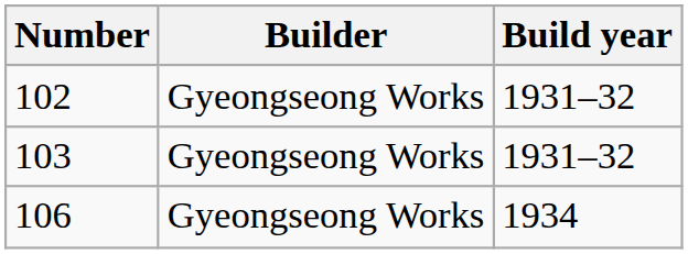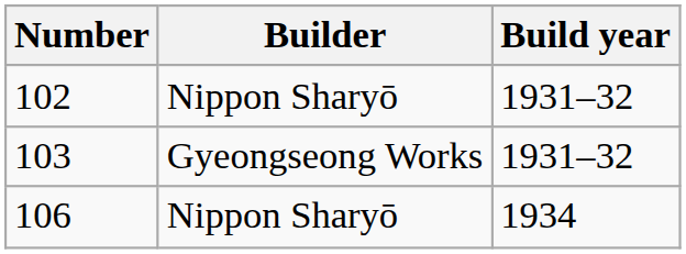102 | Builder: Gyeongseong Works -> Nippon Sharyō
106 | Builder: Gyeongseong Works -> Nippon Sharyō
